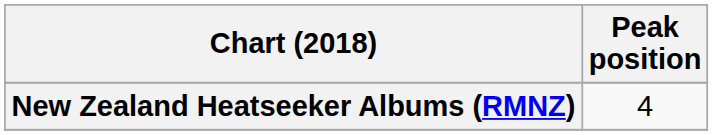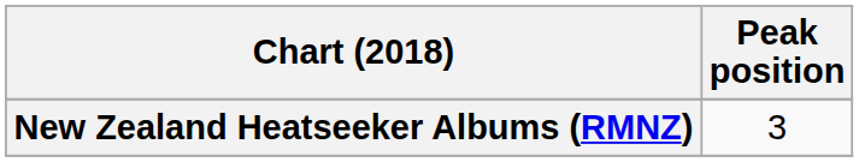New Zealand Heatseeker Albums (RMNZ) | Peak position: 4 -> 3
